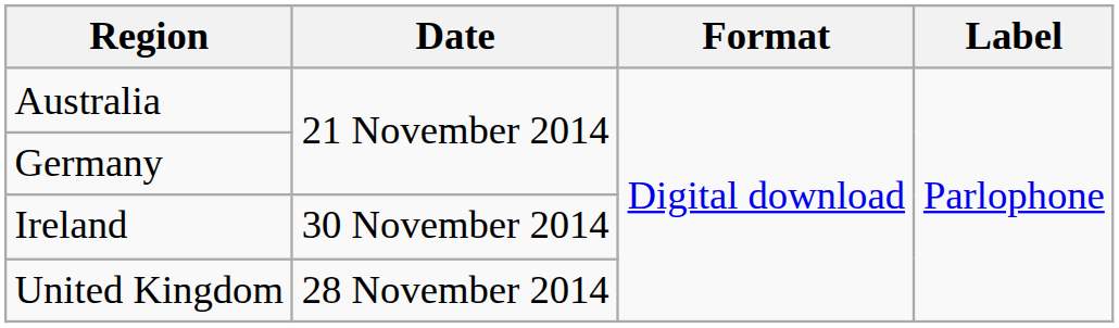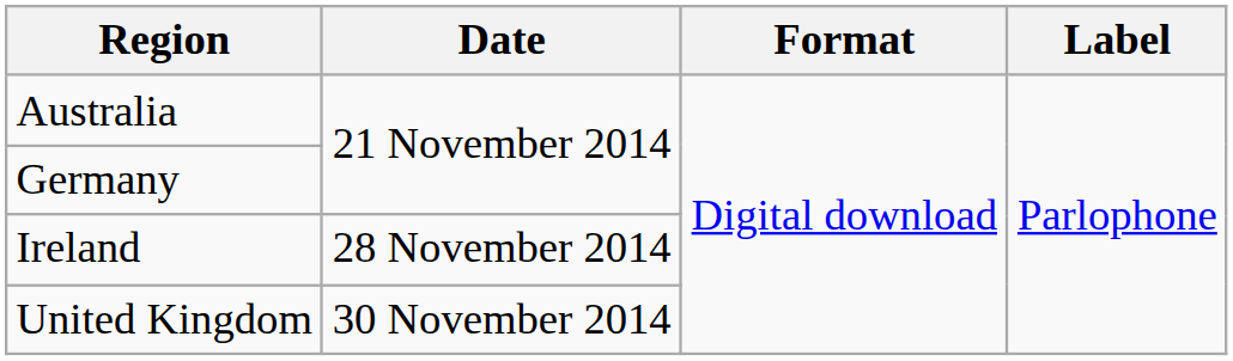Ireland | Date: 30 November 2014 -> 28 November 2014
United Kingdom | Date: 28 November 2014 -> 30 November 2014
